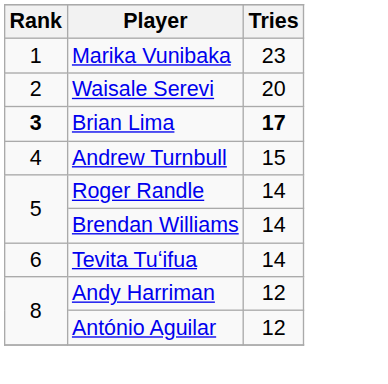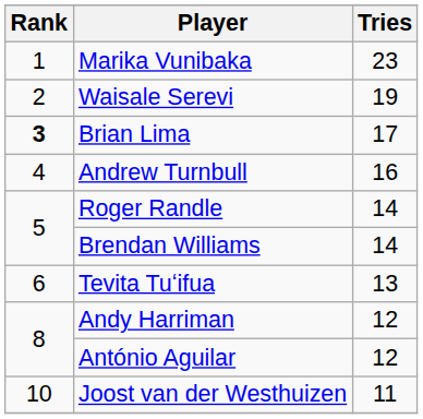Waisale Serevi | Tries: 20 -> 19
Brian Lima | Tries: bold -> normal
Andrew Turnbull | Tries: 15 -> 16
Tevita Tuʻifua | Tries: 14 -> 13
+ row: 10 | Joost van der Westhuizen | 11
